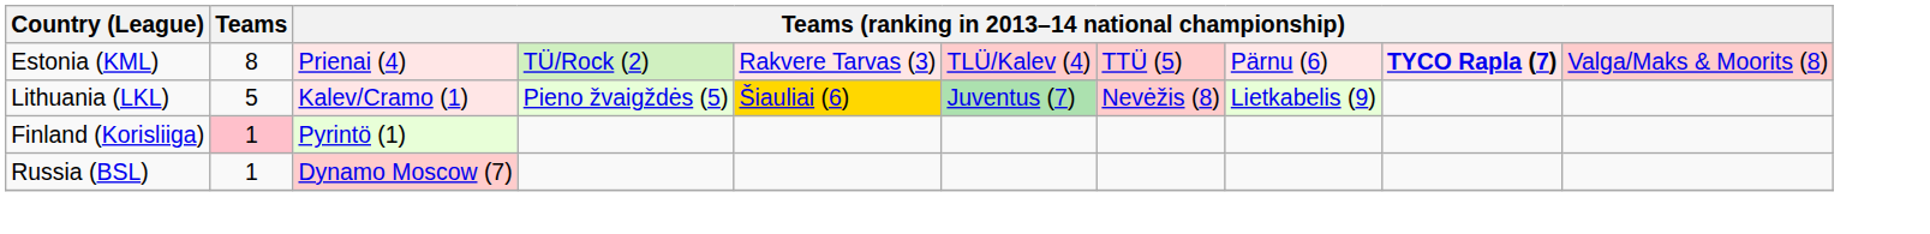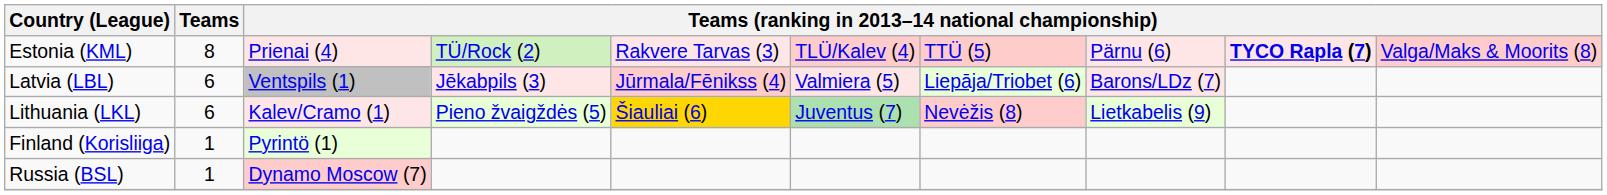+ row: Latvia (LBL) | 6 | Ventspils (1) | Jēkabpils (3) | Jūrmala/Fēnikss (4) | Valmiera (5) | Liepāja/Triobet (6) | Barons/LDz (7)
Lithuania (LKL) | Teams: 5 -> 6
Finland (Korisliiga) | Teams: pink background -> no background
